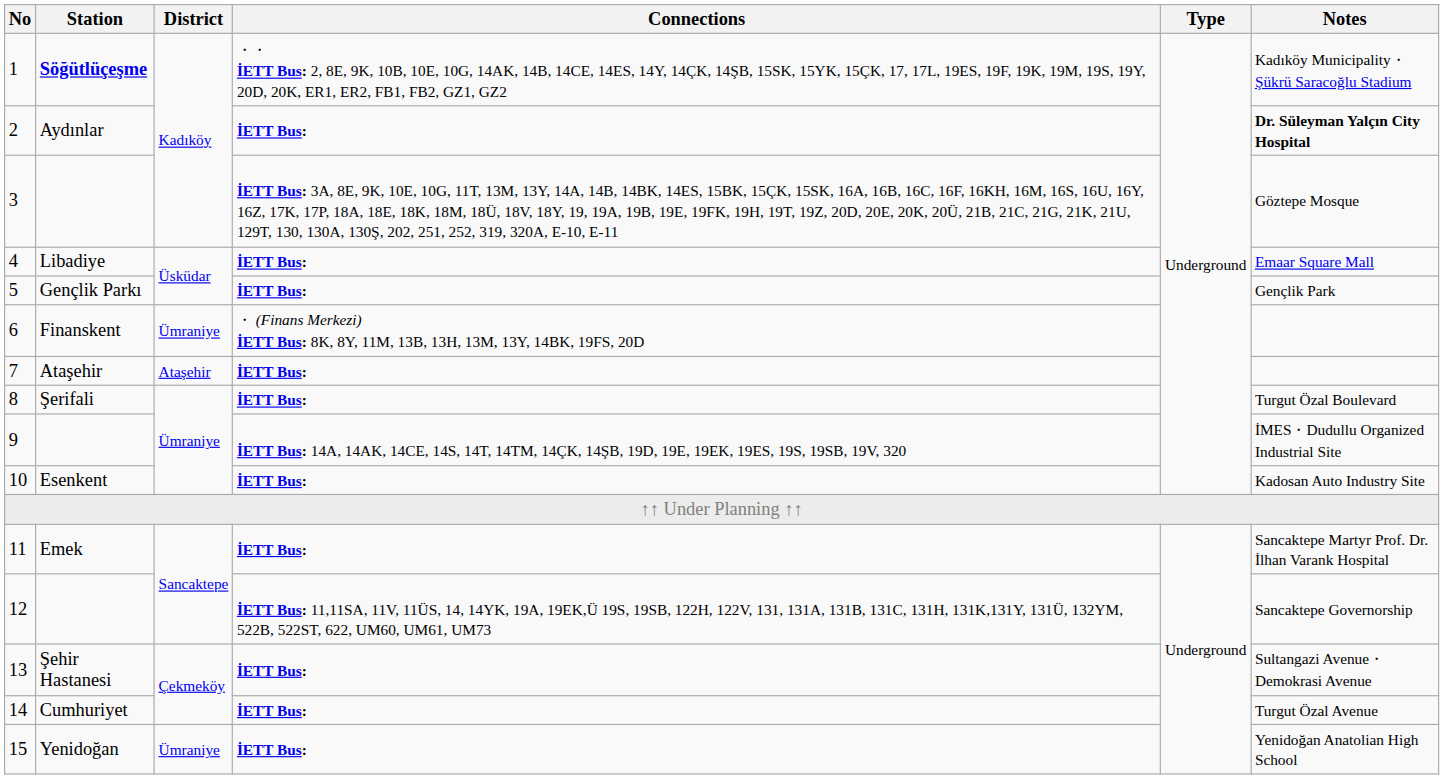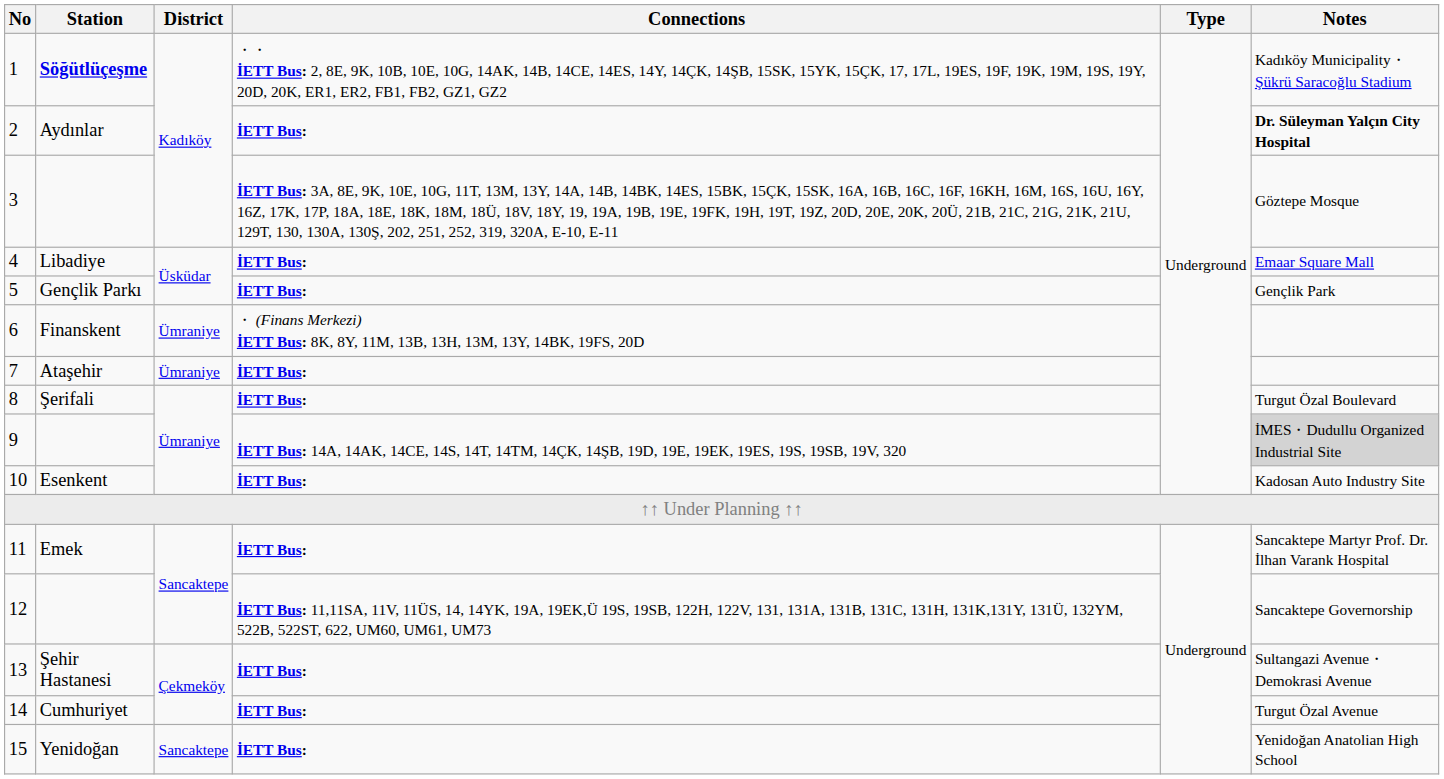7 | District: Ataşehir -> Ümraniye
9 | Notes: no background -> lightgrey background
15 | District: Ümraniye -> Sancaktepe
